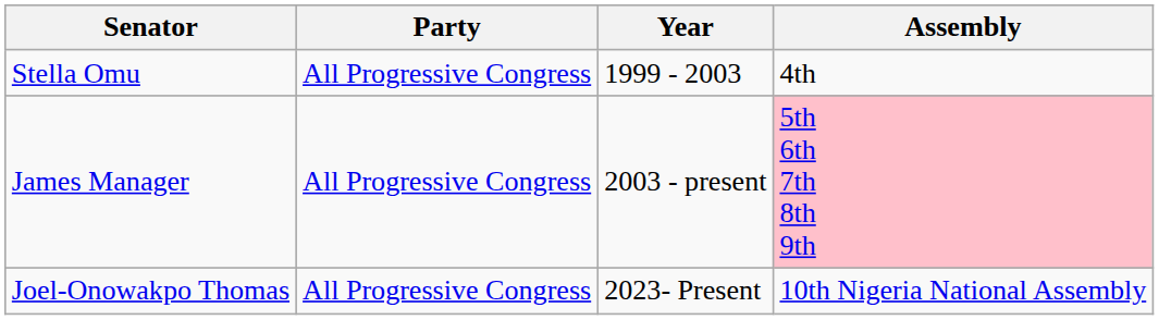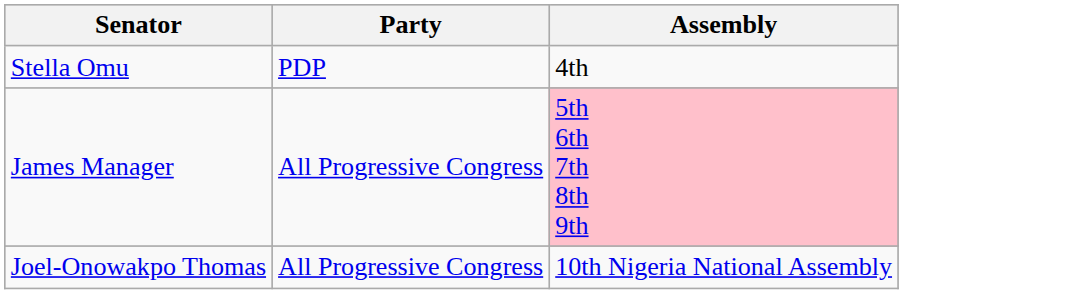- column: Year | 1999 - 2003 | 2003 - present | 2023- Present
Stella Omu | Party: All Progressive Congress -> PDP
